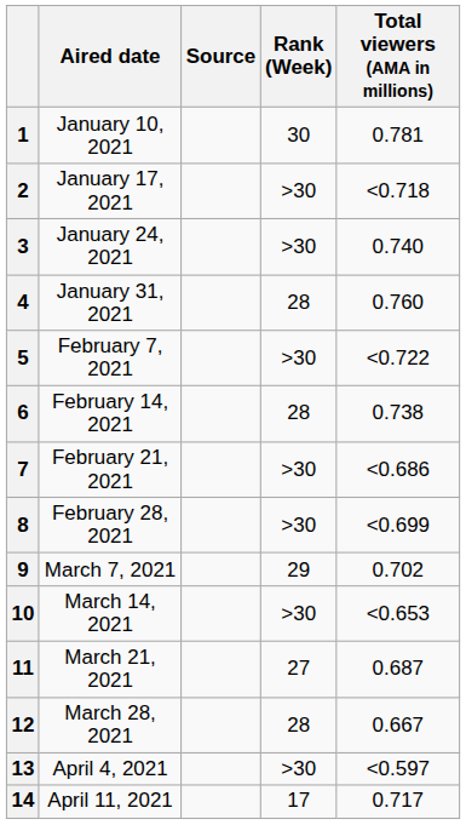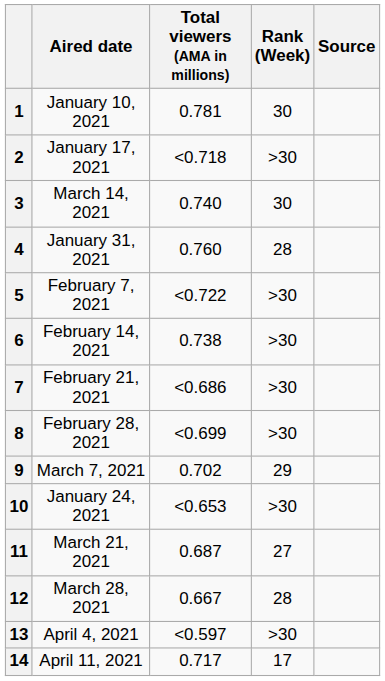columns swapped: Total viewers (AMA in millions) <-> Source
3 | Aired date: January 24, 2021 -> March 14, 2021
3 | Rank (Week): >30 -> 30
6 | Rank (Week): 28 -> >30
10 | Aired date: March 14, 2021 -> January 24, 2021
